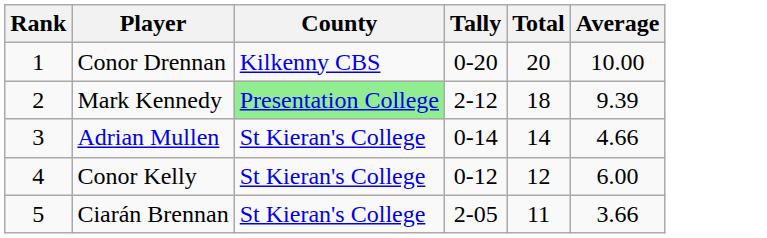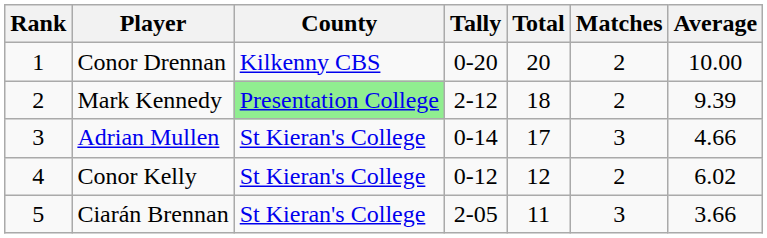+ column: Matches | 2 | 2 | 3 | 2 | 3
Adrian Mullen | Total: 14 -> 17
Conor Kelly | Average: 6.00 -> 6.02
